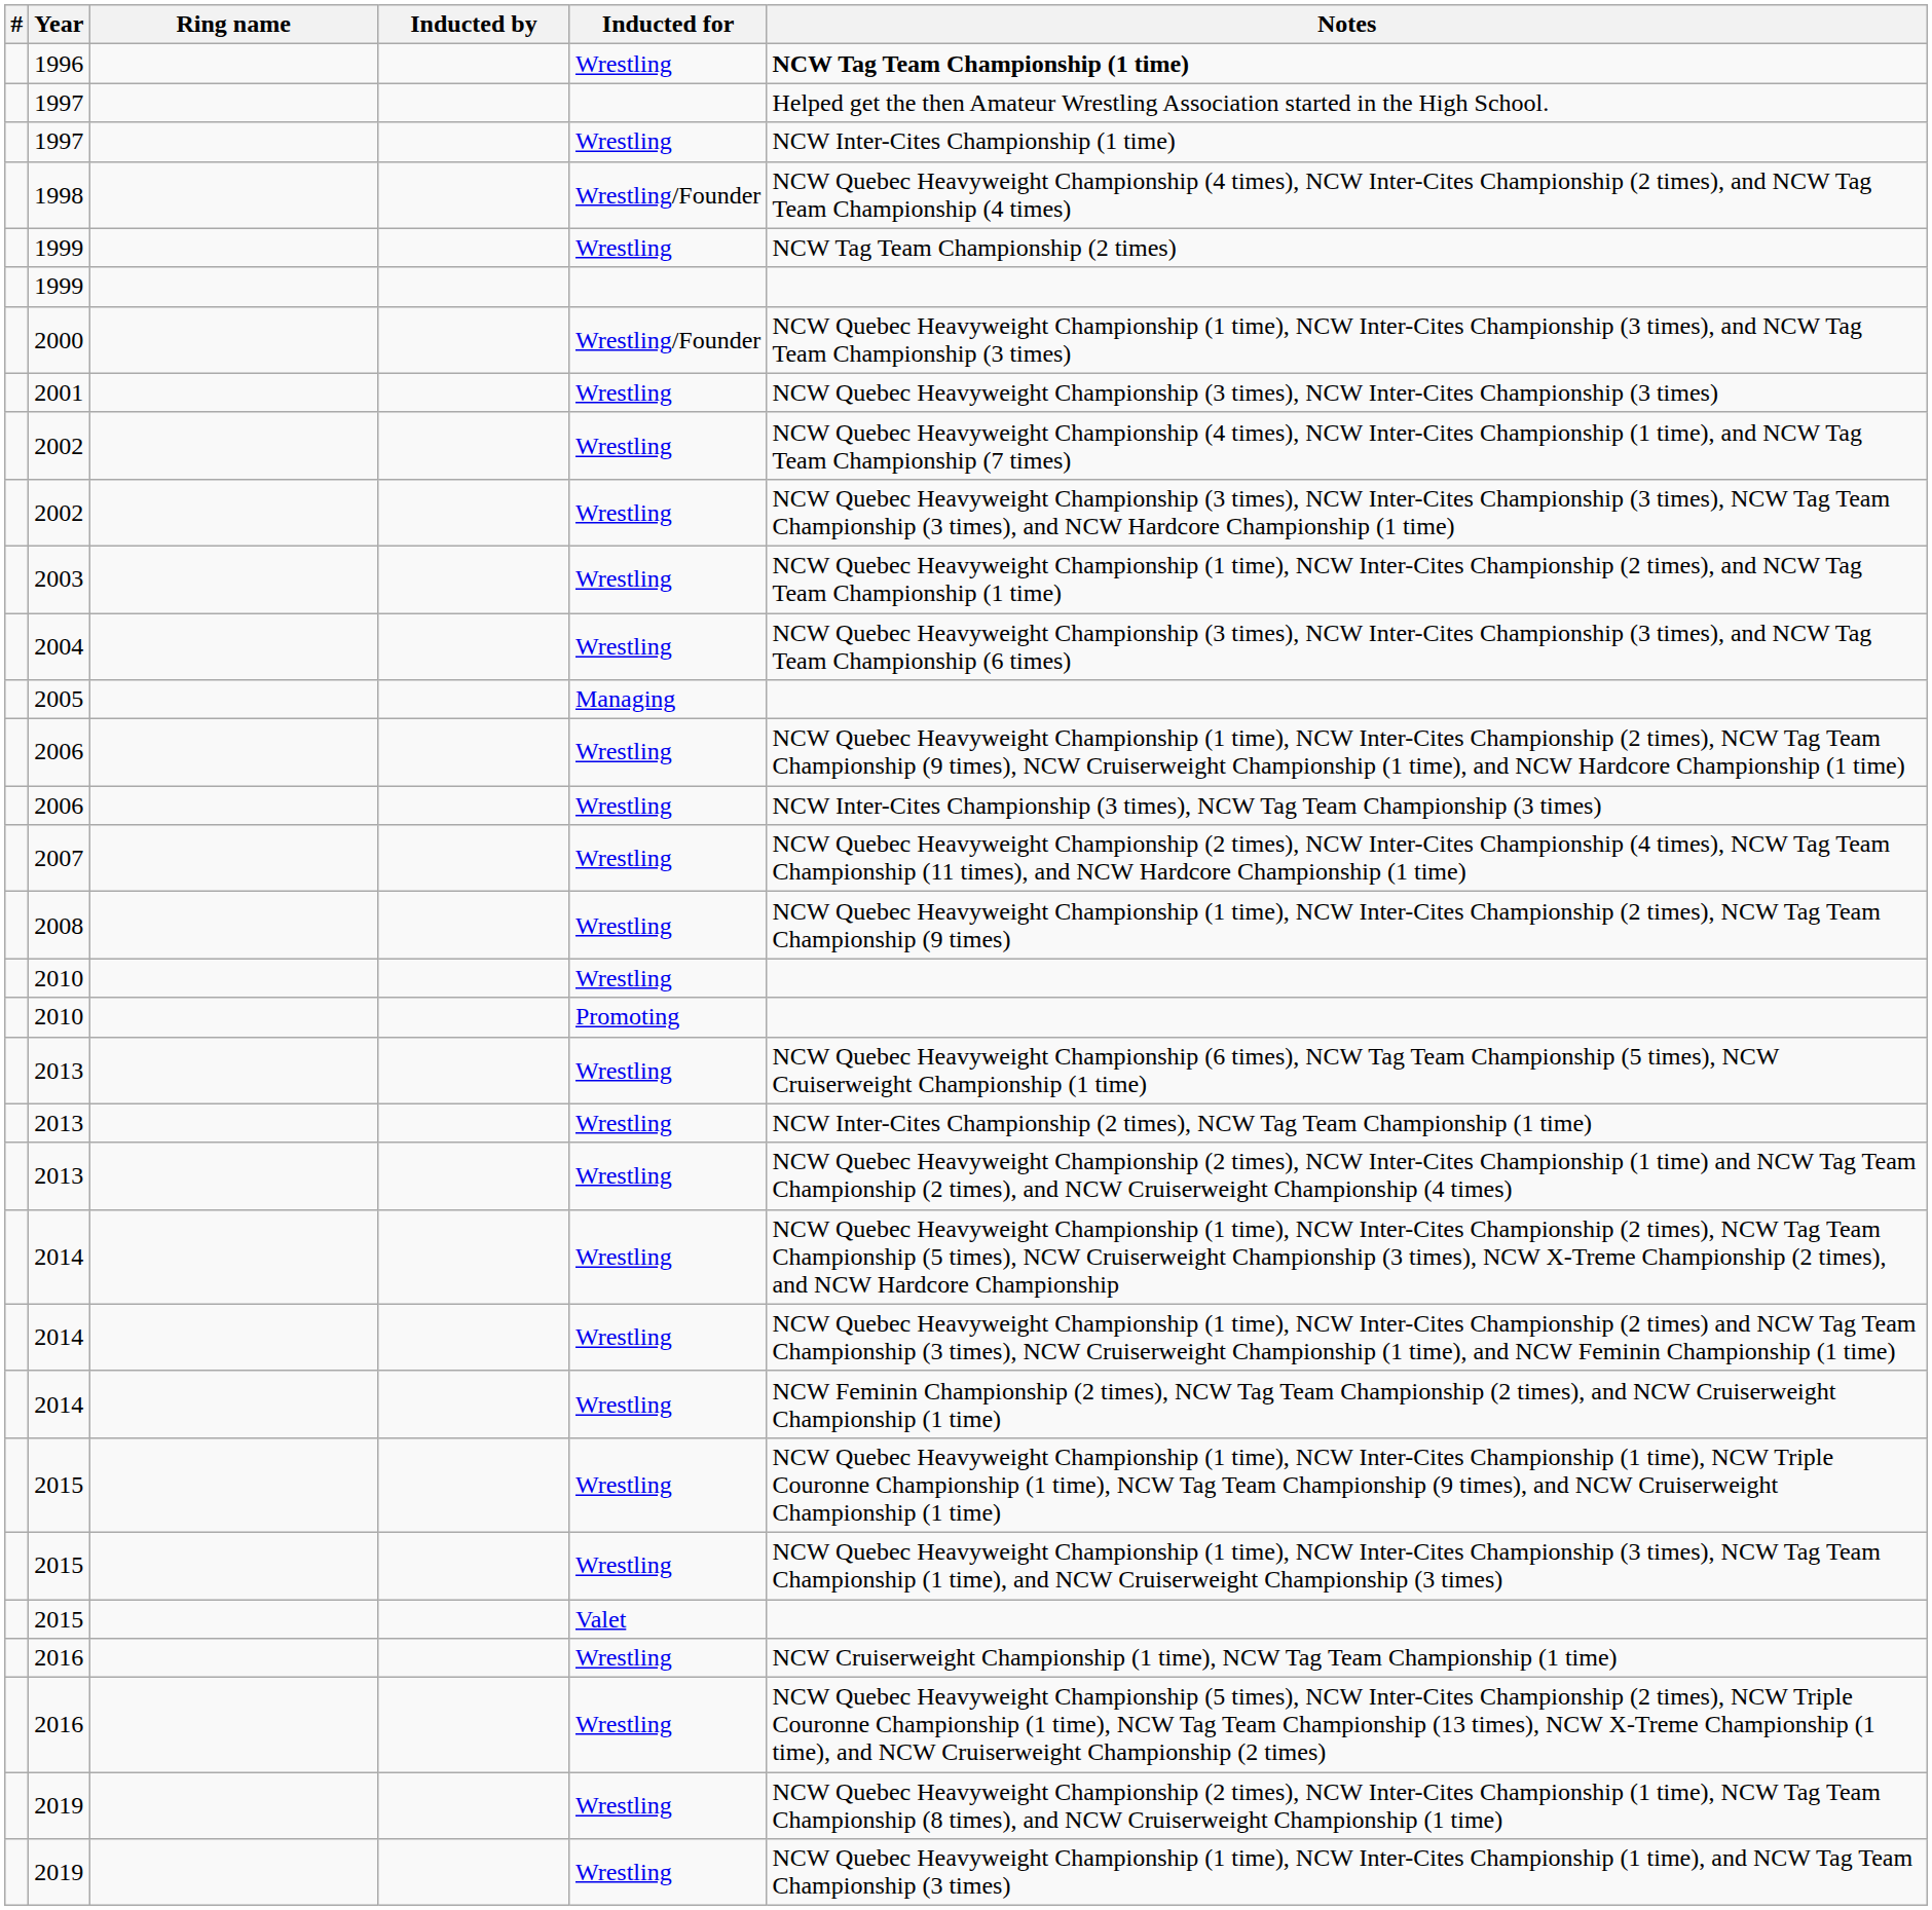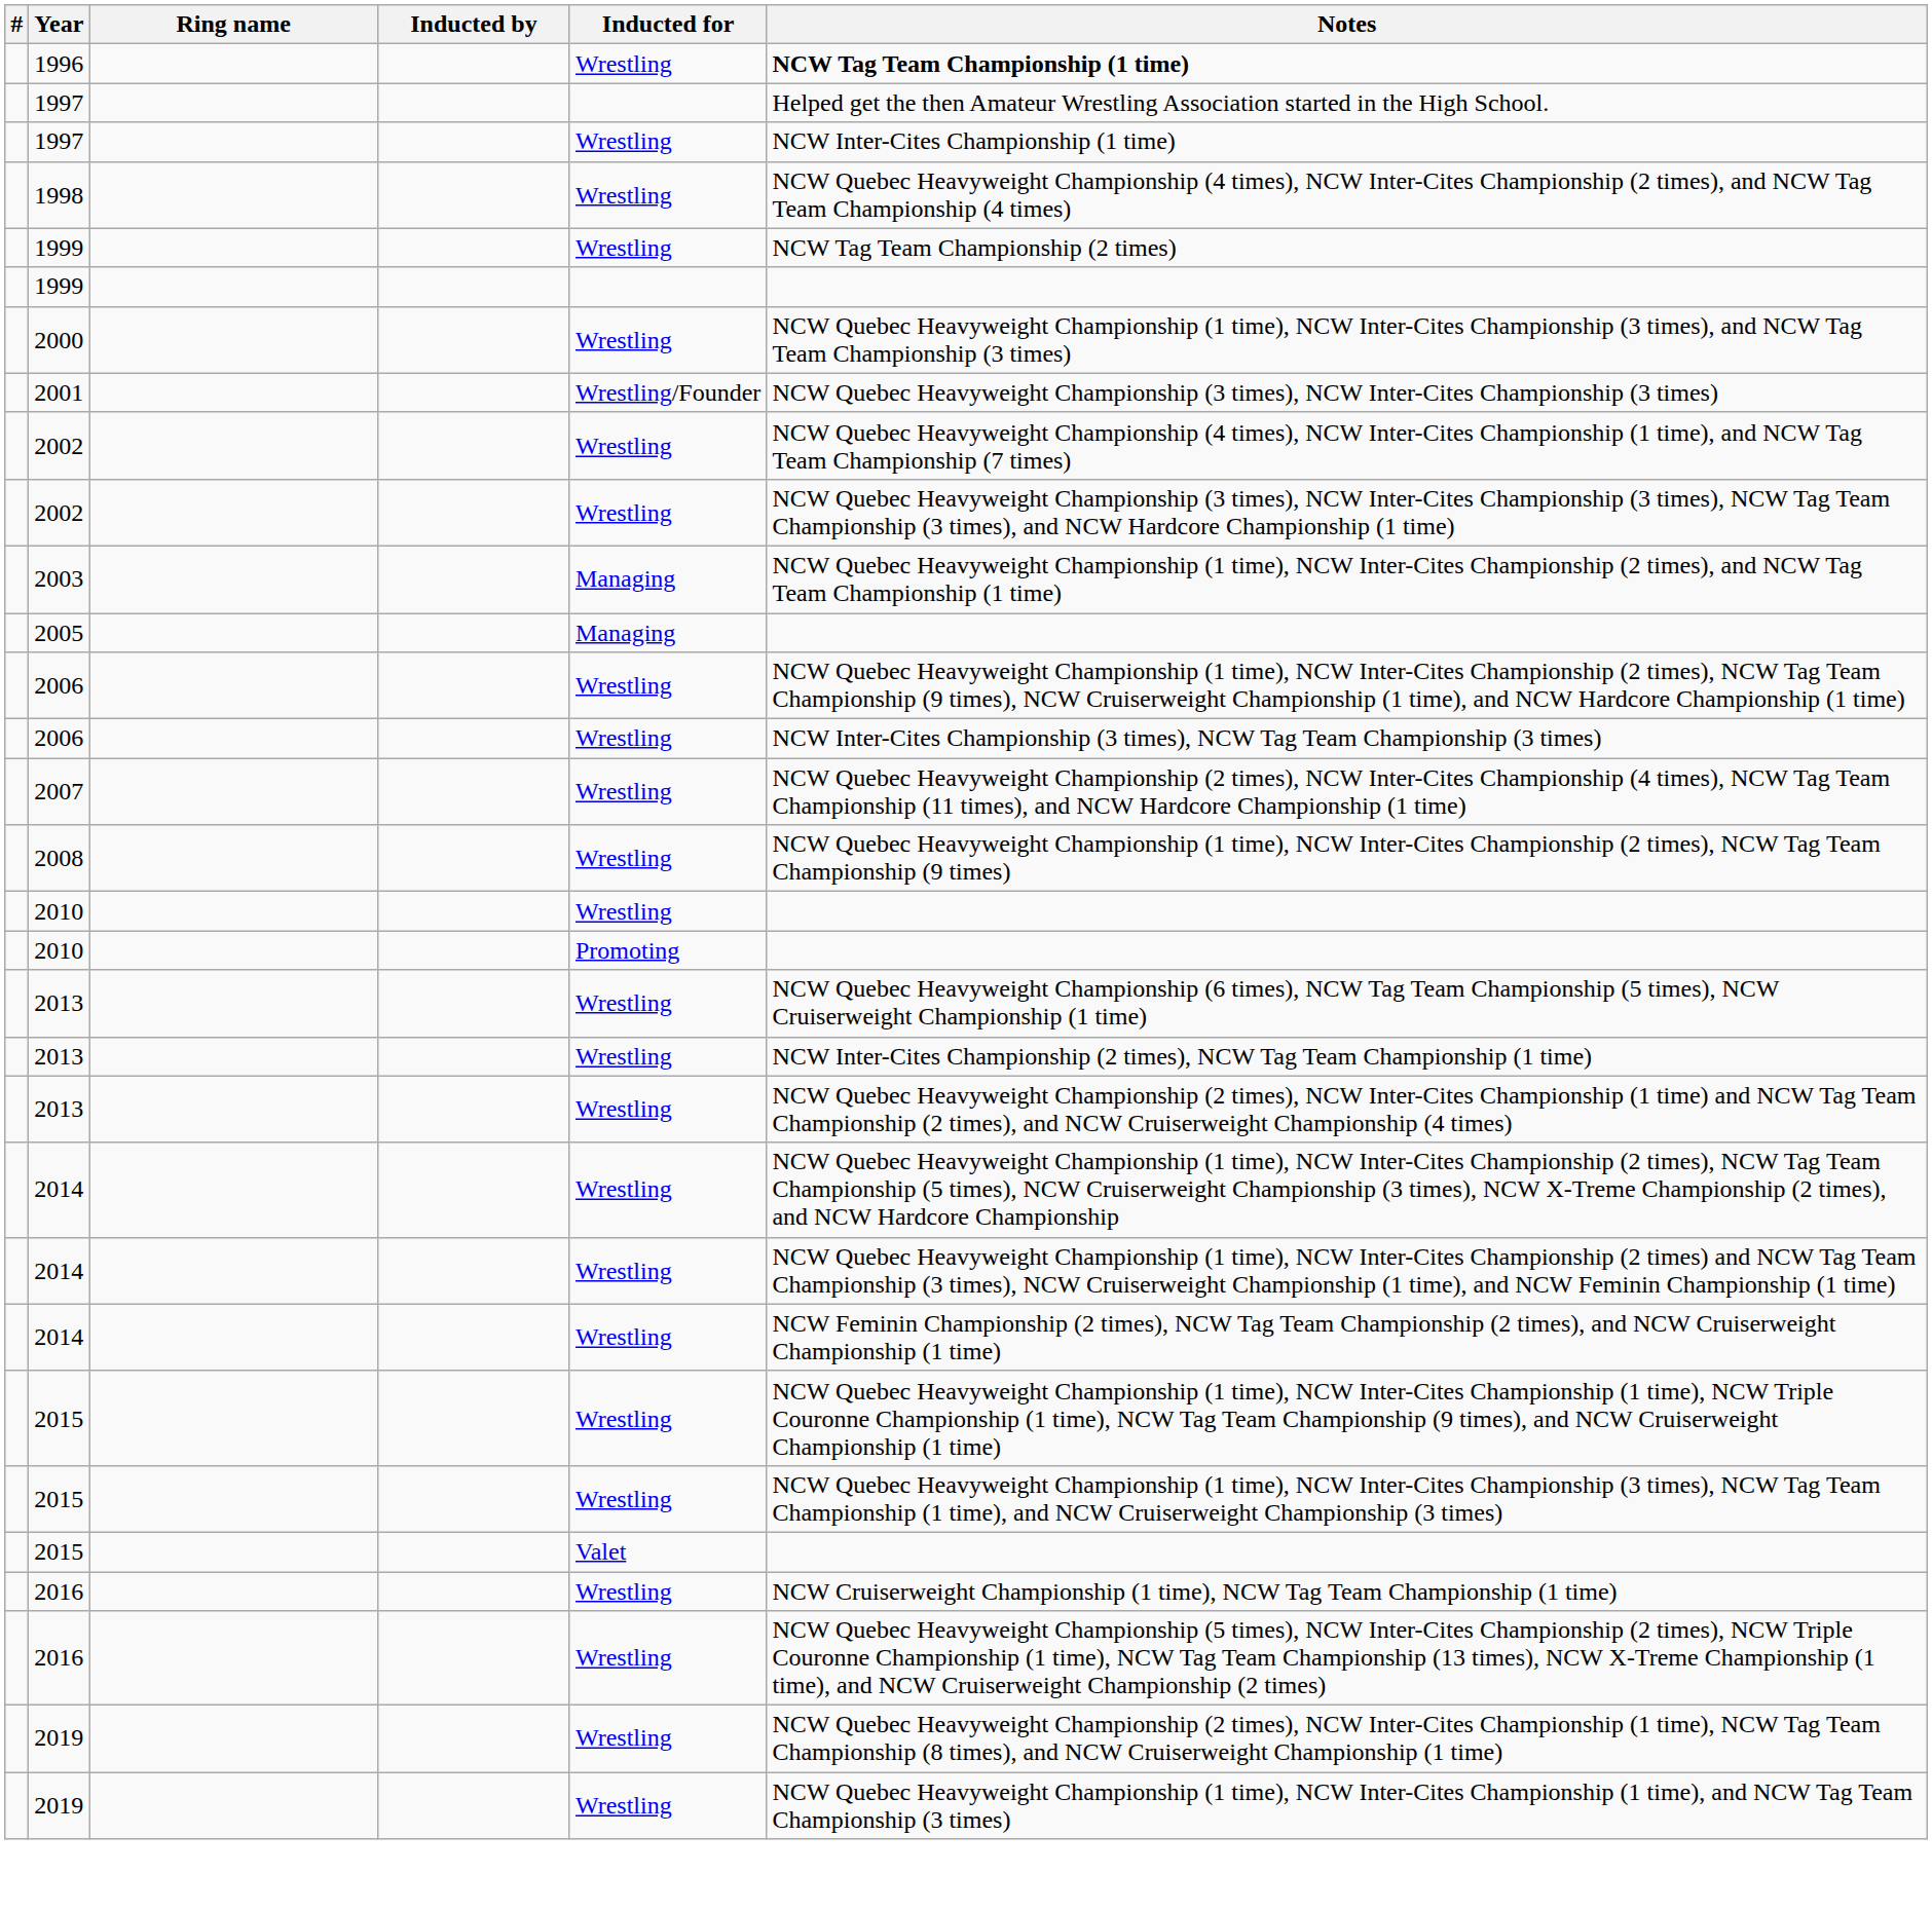1998 | Inducted for: Wrestling/Founder -> Wrestling
2000 | Inducted for: Wrestling/Founder -> Wrestling
2001 | Inducted for: Wrestling -> Wrestling/Founder
2003 | Inducted for: Wrestling -> Managing
- row: 2004 | Wrestling | NCW Quebec Heavyweight Championship (3 times), NCW Inter-Cites Championship (3 times), and NCW Tag Team Championship (6 times)
